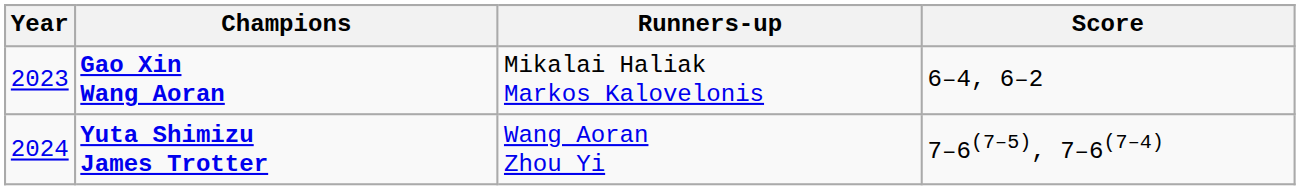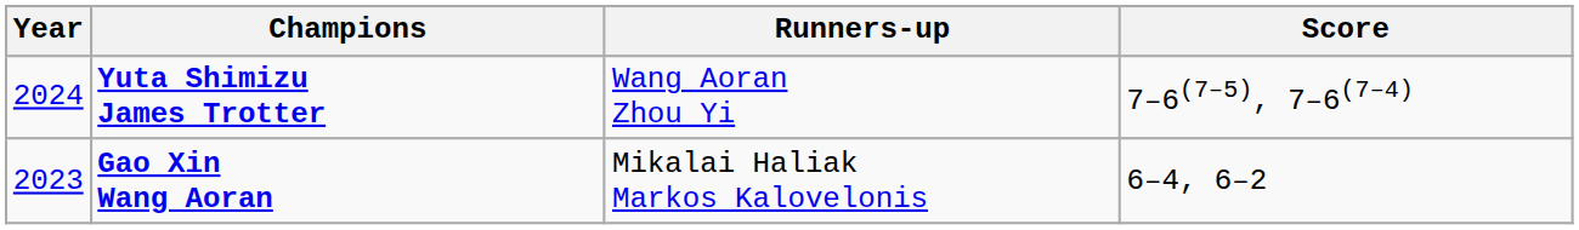rows swapped: Yuta Shimizu James Trotter <-> Gao Xin Wang Aoran
